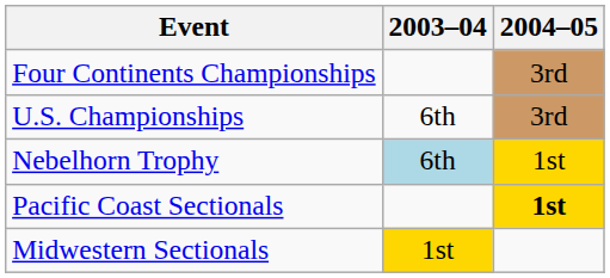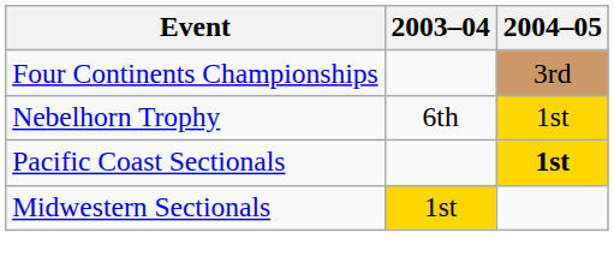- row: U.S. Championships | 6th | 3rd
Nebelhorn Trophy | 2003–04: lightblue background -> no background
